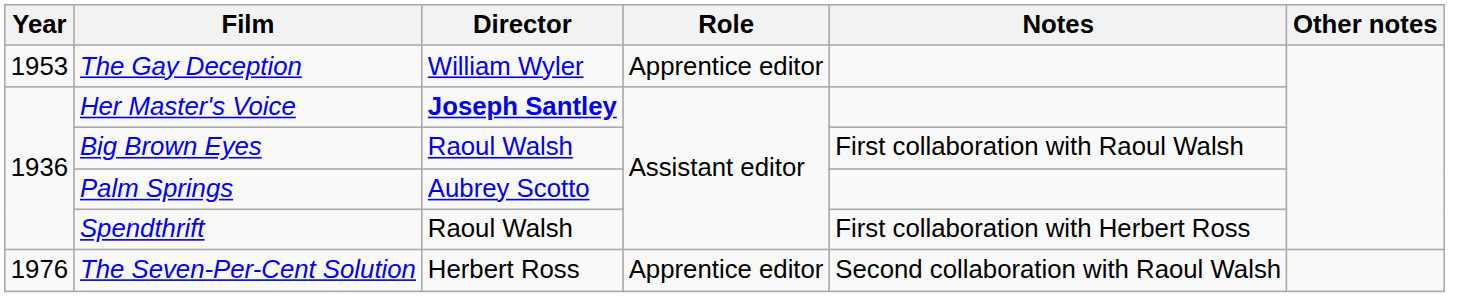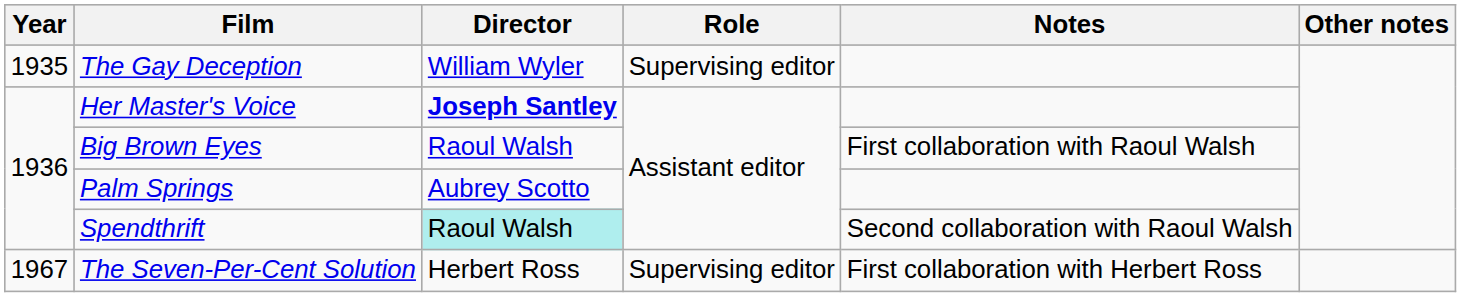The Gay Deception | Year: 1953 -> 1935
The Gay Deception | Role: Apprentice editor -> Supervising editor
Spendthrift | Director: no background -> paleturquoise background
Spendthrift | Notes: First collaboration with Herbert Ross -> Second collaboration with Raoul Walsh
The Seven-Per-Cent Solution | Year: 1976 -> 1967
The Seven-Per-Cent Solution | Role: Apprentice editor -> Supervising editor
The Seven-Per-Cent Solution | Notes: Second collaboration with Raoul Walsh -> First collaboration with Herbert Ross
